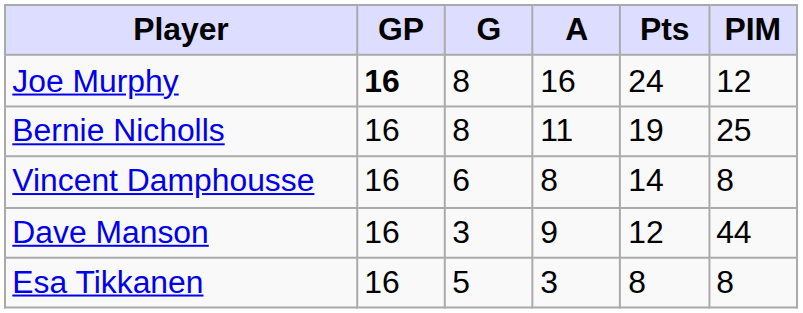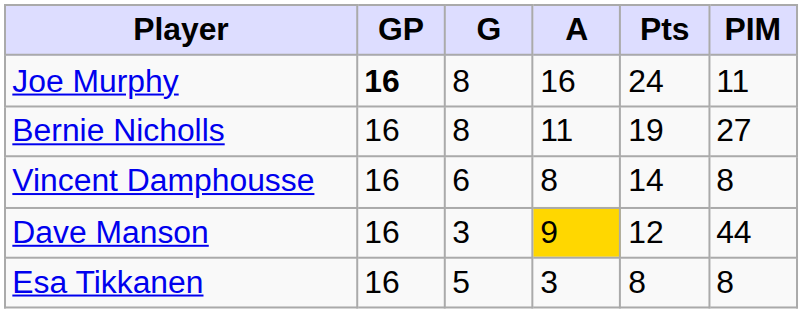Joe Murphy | PIM: 12 -> 11
Bernie Nicholls | PIM: 25 -> 27
Dave Manson | A: no background -> gold background
